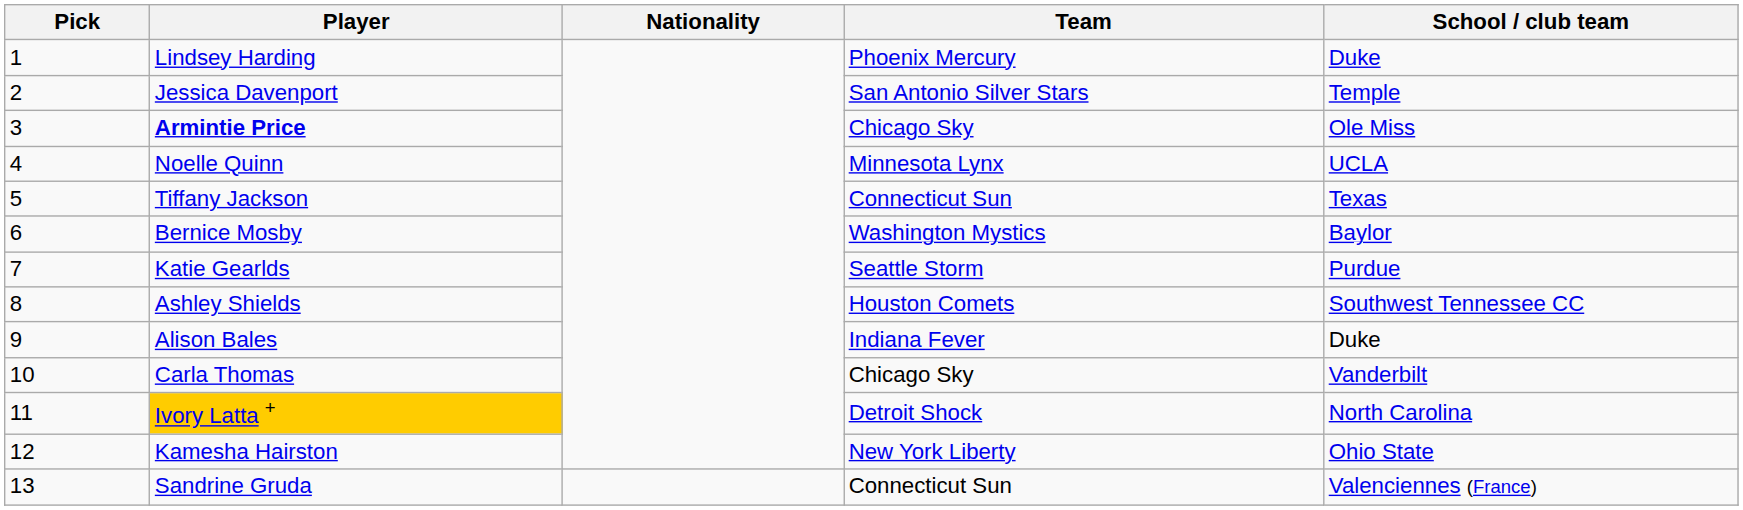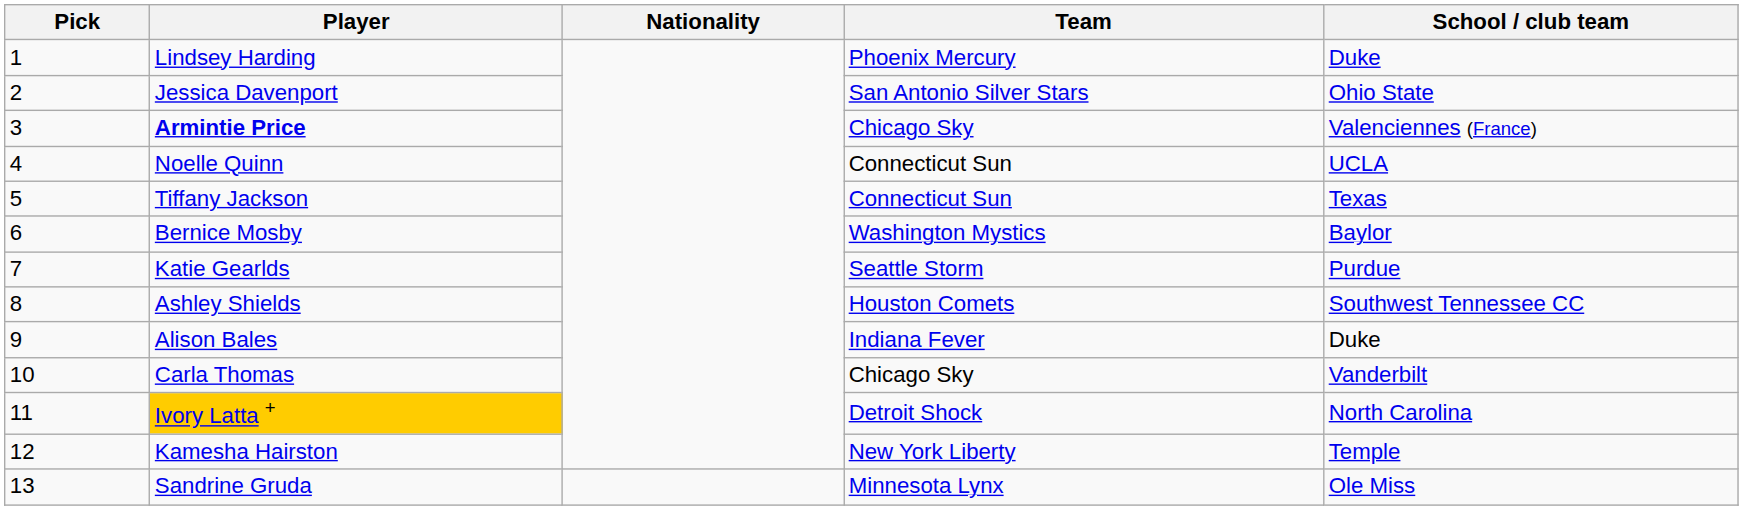Jessica Davenport | School / club team: Temple -> Ohio State
Armintie Price | School / club team: Ole Miss -> Valenciennes (France)
Noelle Quinn | Team: Minnesota Lynx -> Connecticut Sun
Kamesha Hairston | School / club team: Ohio State -> Temple
Sandrine Gruda | Team: Connecticut Sun -> Minnesota Lynx
Sandrine Gruda | School / club team: Valenciennes (France) -> Ole Miss
